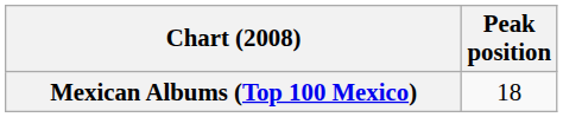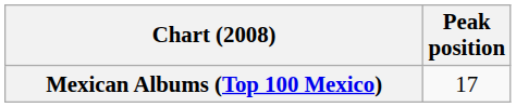Mexican Albums (Top 100 Mexico) | Peak position: 18 -> 17
